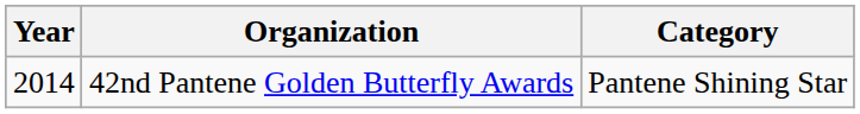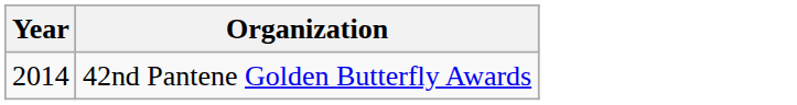- column: Category | Pantene Shining Star
